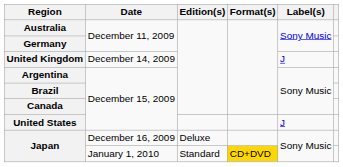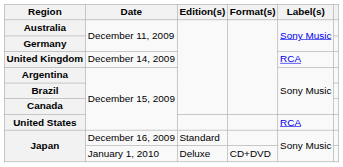United Kingdom | Label(s): J -> RCA
United States | Label(s): J -> RCA
Japan / December 16, 2009 | Edition(s): Deluxe -> Standard
Japan / January 1, 2010 | Edition(s): Standard -> Deluxe
Japan / January 1, 2010 | Format(s): gold background -> no background
